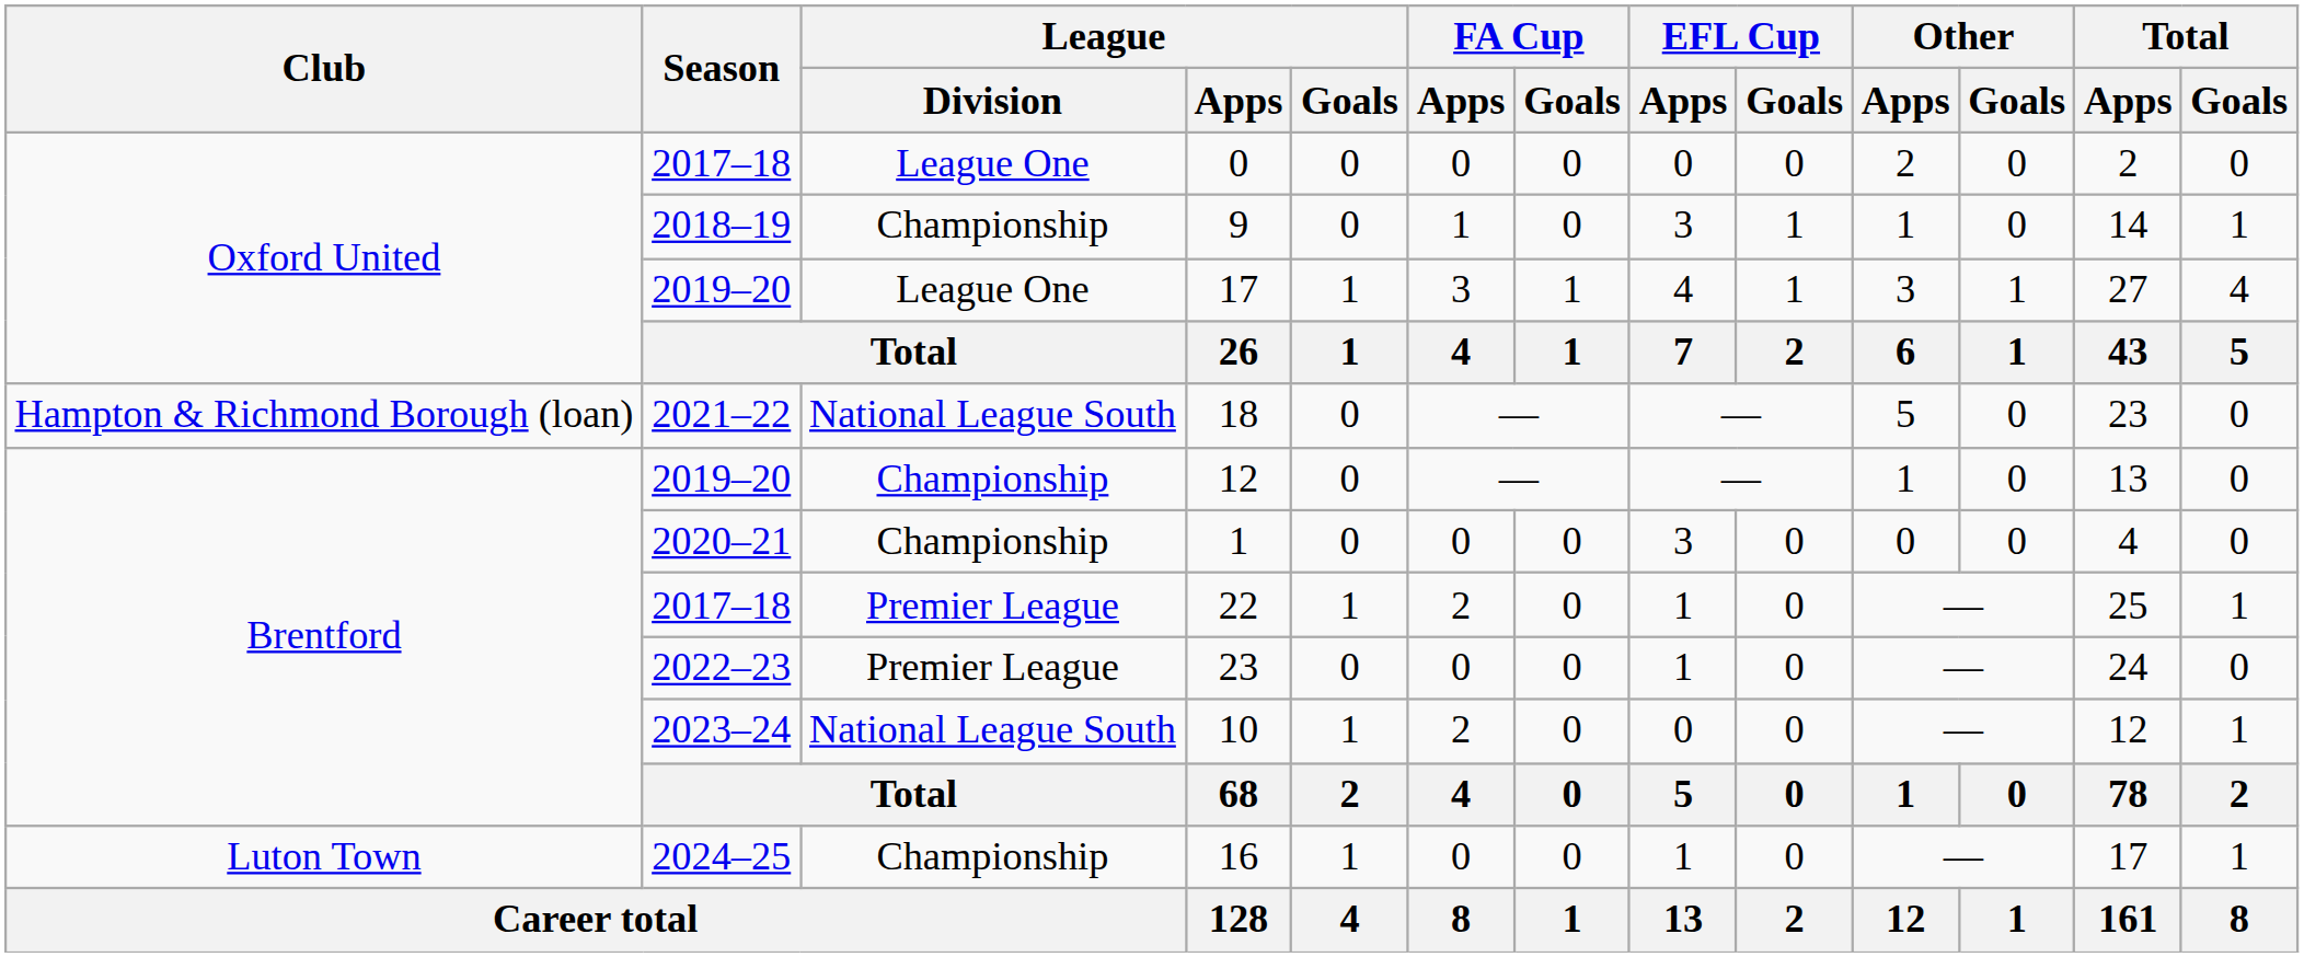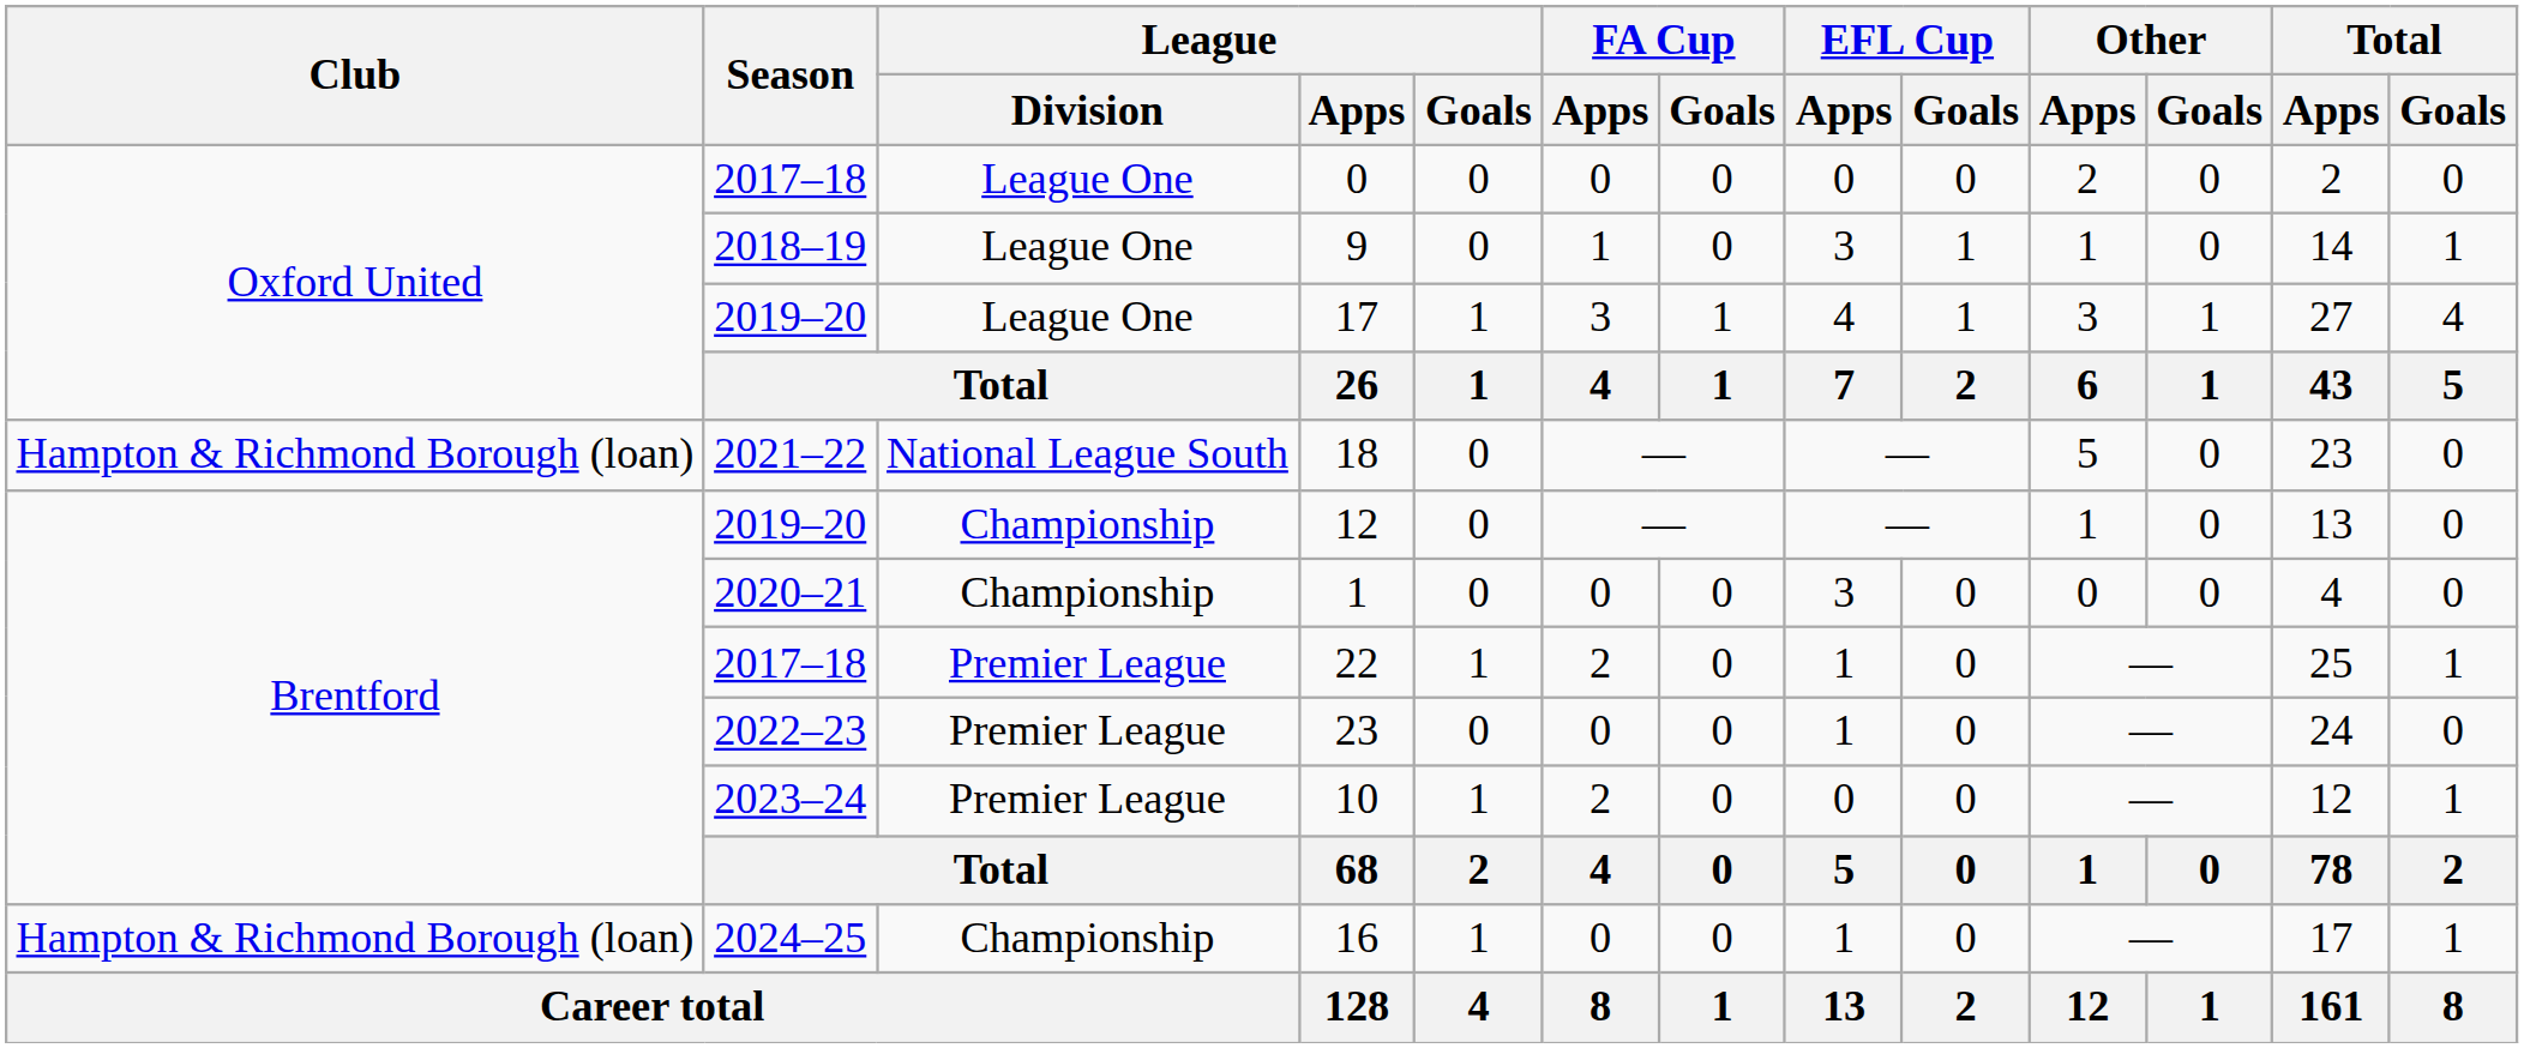9 | League / Division: Championship -> League One
10 | League / Division: National League South -> Premier League
16 | Club: Luton Town -> Hampton & Richmond Borough (loan)
